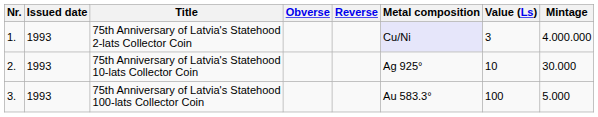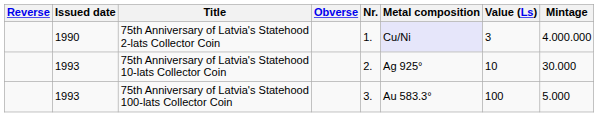columns swapped: Nr. <-> Reverse
75th Anniversary of Latvia's Statehood 2-lats Collector Coin | Issued date: 1993 -> 1990
